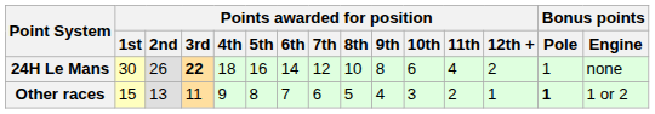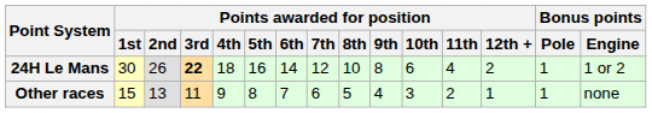24H Le Mans | Bonus points / Engine: none -> 1 or 2
Other races | Bonus points / Pole: bold -> normal
Other races | Bonus points / Engine: 1 or 2 -> none
